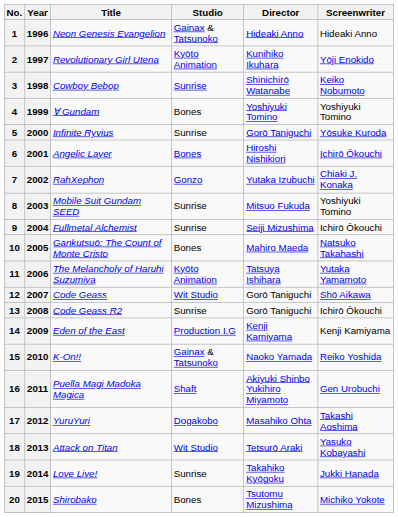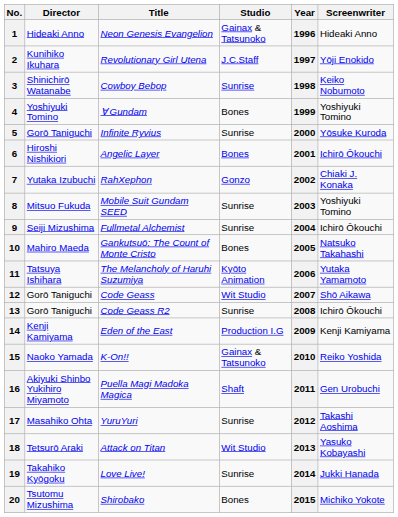columns swapped: Year <-> Director
2 | Studio: Kyōto Animation -> J.C.Staff
17 | Studio: Dogakobo -> Sunrise
